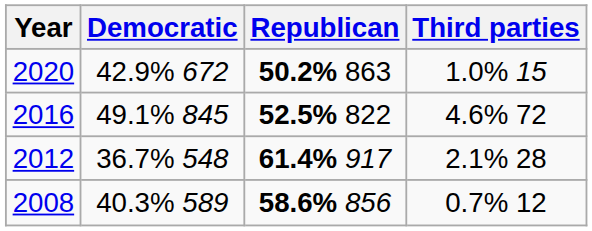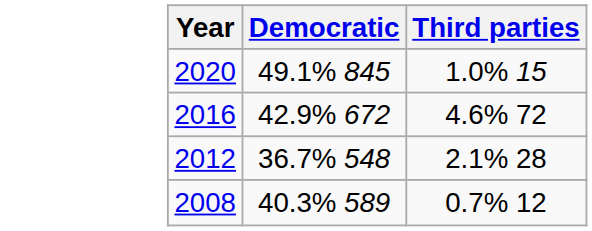- column: Republican | 50.2% 863 | 52.5% 822 | 61.4% 917 | 58.6% 856
2020 | Democratic: 42.9% 672 -> 49.1% 845
2016 | Democratic: 49.1% 845 -> 42.9% 672
